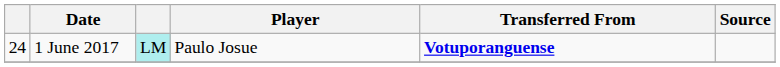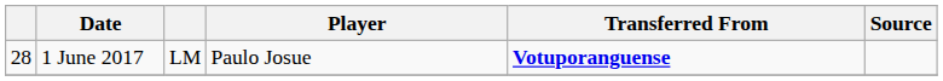1 June 2017 | column 1: 24 -> 28
1 June 2017 | column 3: paleturquoise background -> no background
